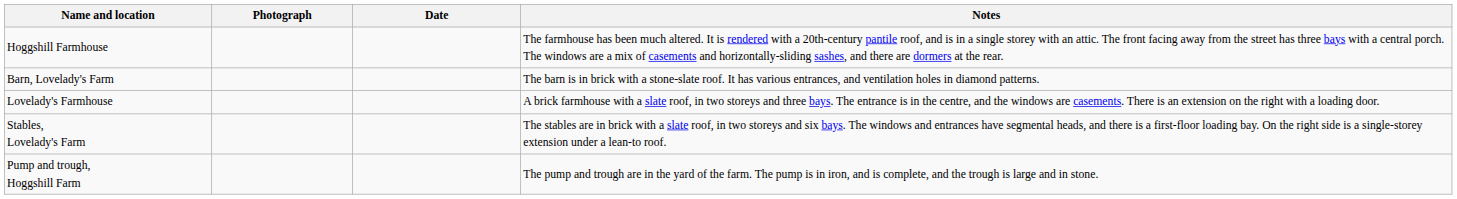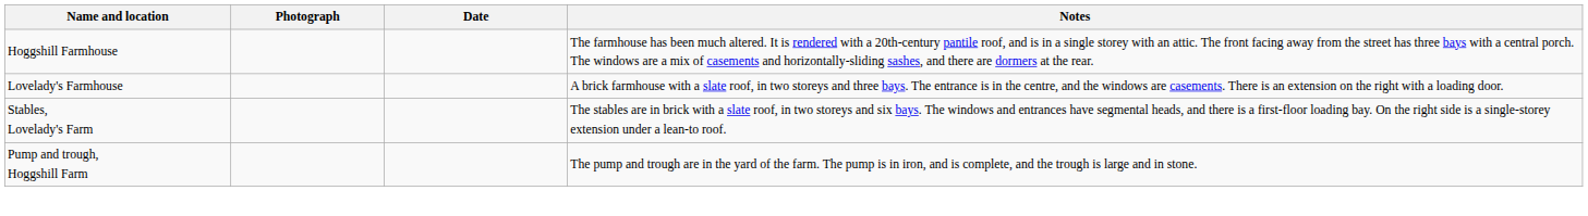- row: Barn, Lovelady's Farm | The barn is in brick with a stone-slate roof. It has various entrances, and ventilation holes in diamond patterns.
